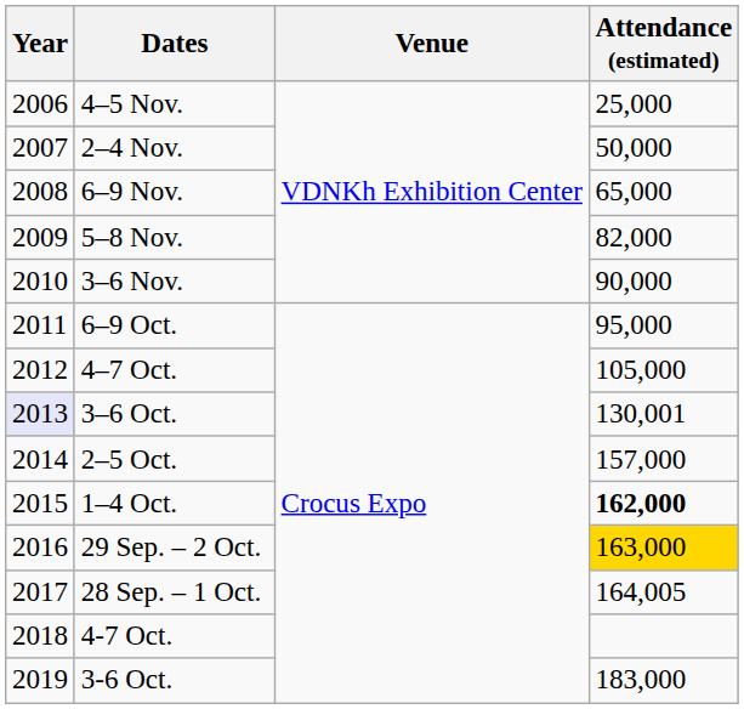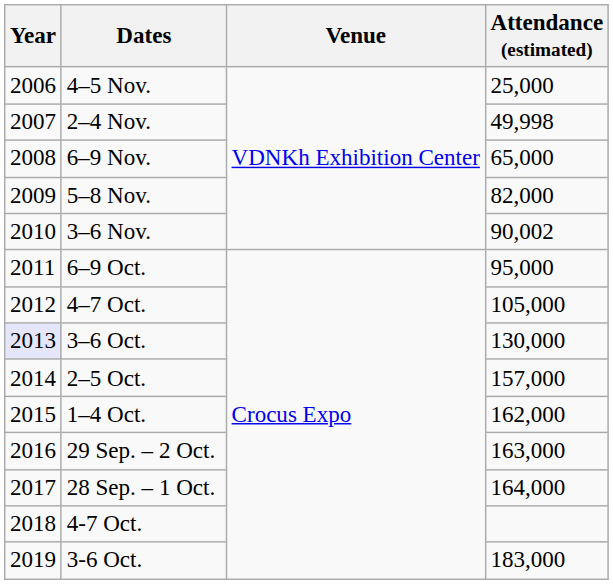2–4 Nov. | Attendance (estimated): 50,000 -> 49,998
3–6 Nov. | Attendance (estimated): 90,000 -> 90,002
3–6 Oct. | Attendance (estimated): 130,001 -> 130,000
1–4 Oct. | Attendance (estimated): bold -> normal
29 Sep. – 2 Oct. | Attendance (estimated): gold background -> no background
28 Sep. – 1 Oct. | Attendance (estimated): 164,005 -> 164,000
